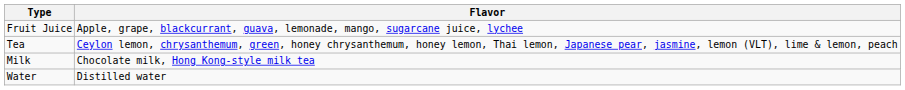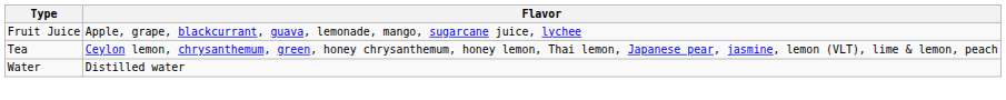- row: Milk | Chocolate milk, Hong Kong-style milk tea
